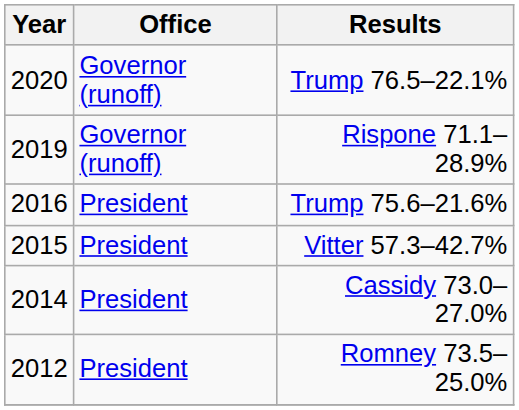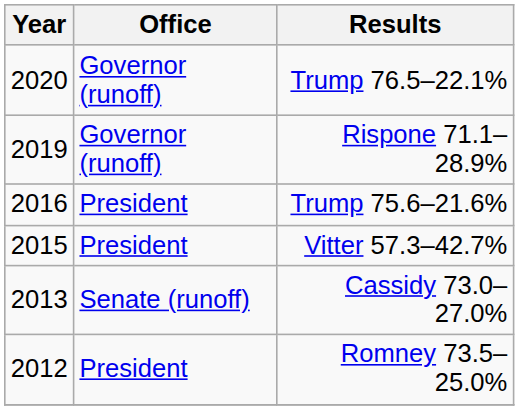Cassidy 73.0–27.0% | Year: 2014 -> 2013
Cassidy 73.0–27.0% | Office: President -> Senate (runoff)
